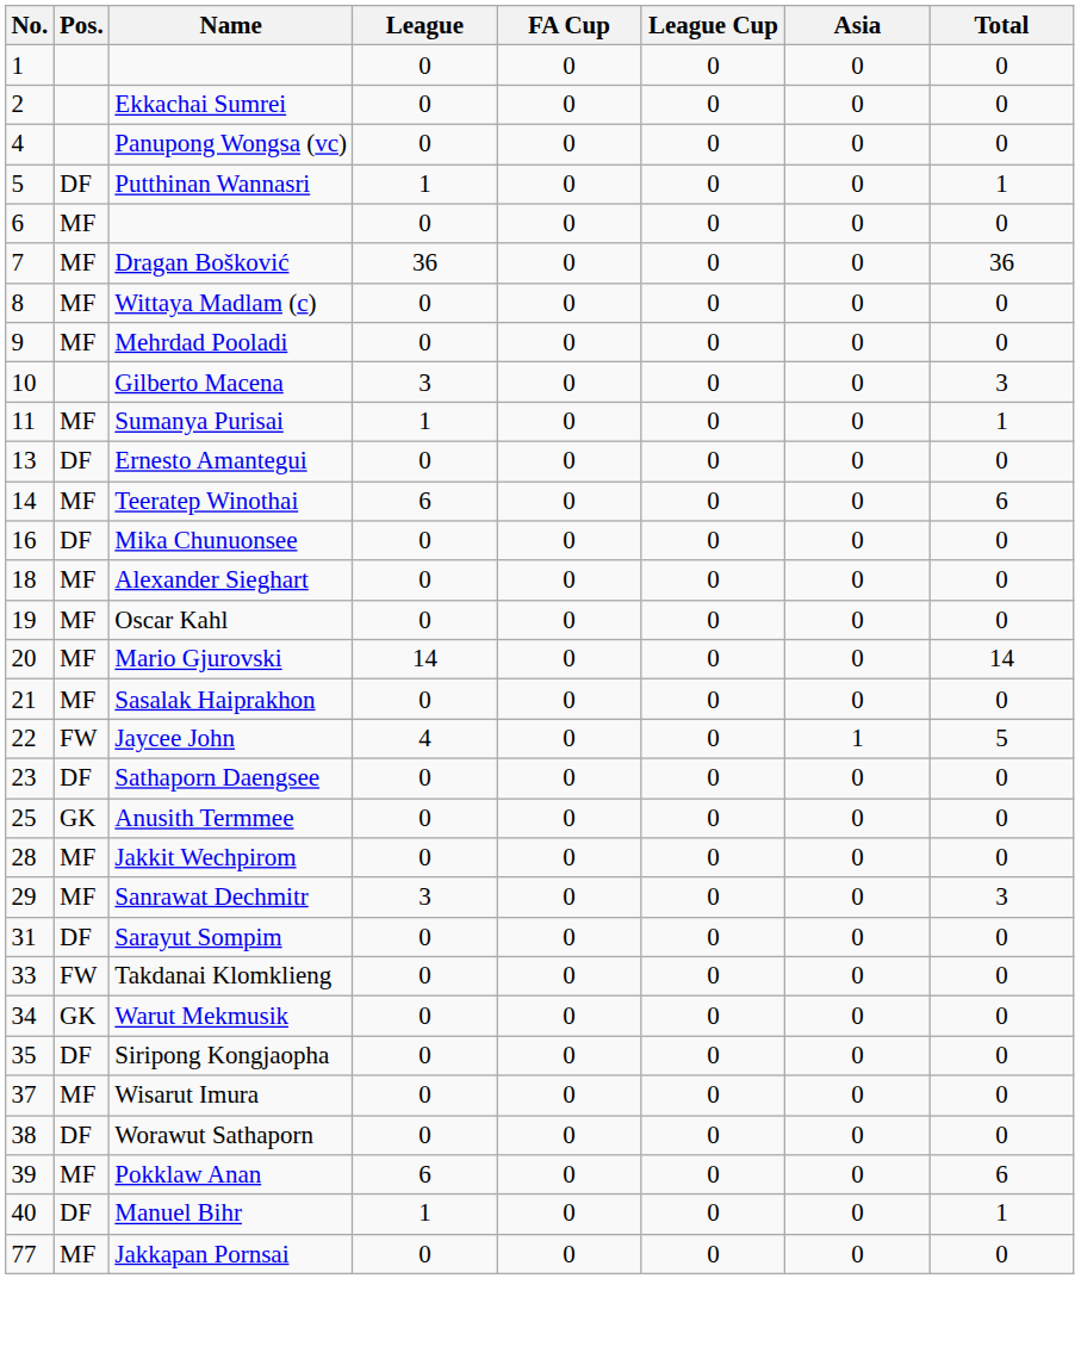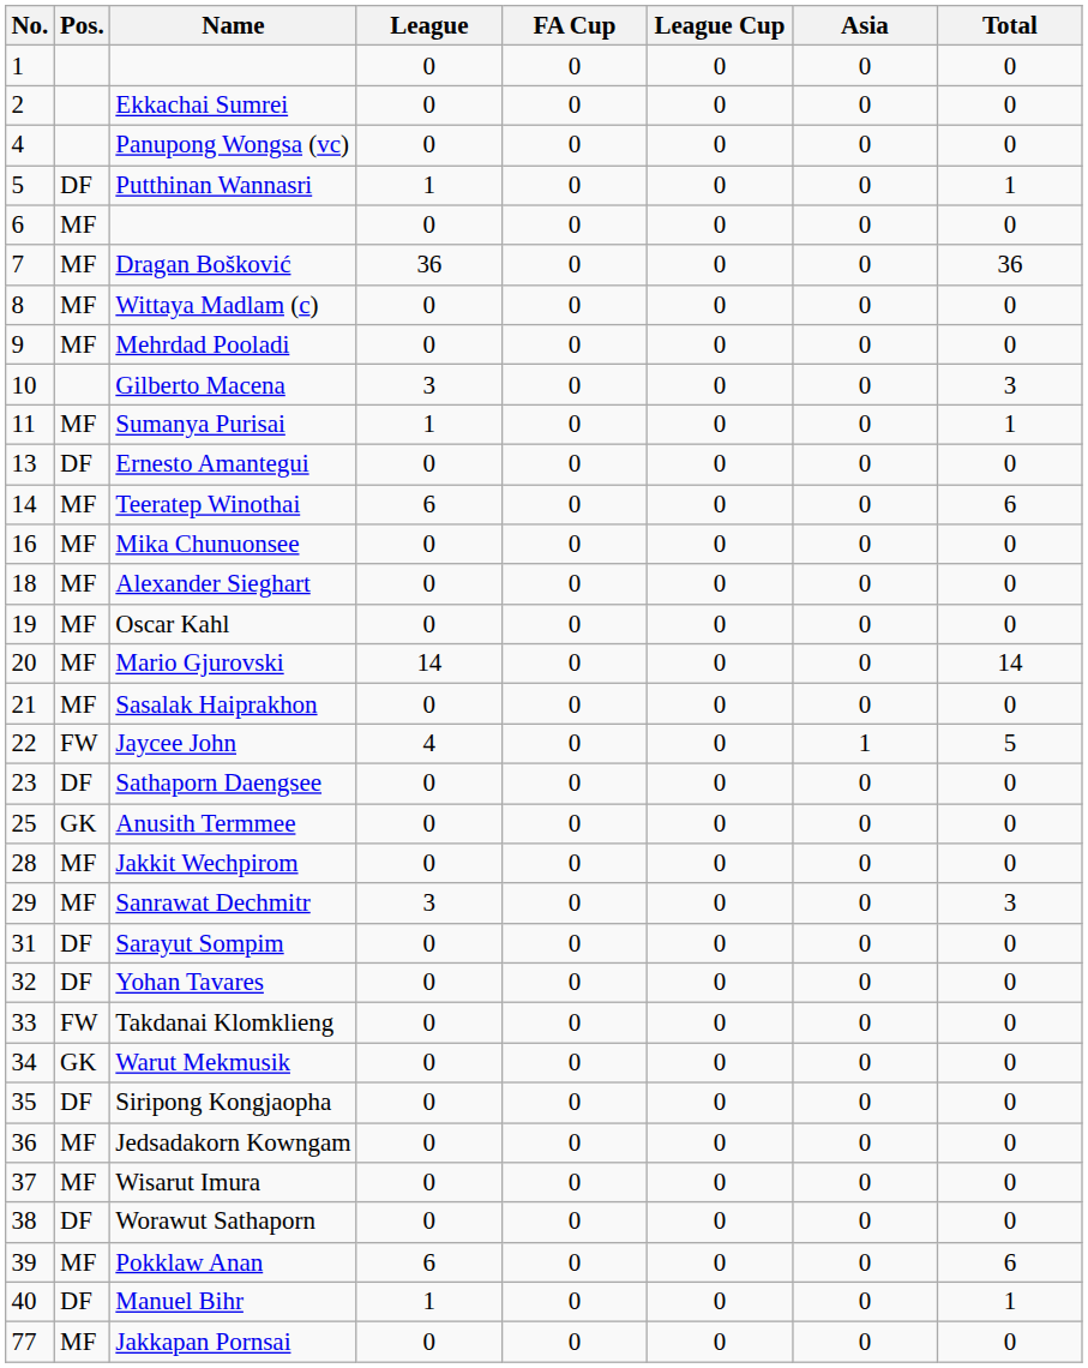Mika Chunuonsee | Pos.: DF -> MF
+ row: 32 | DF | Yohan Tavares | 0 | 0 | 0 | 0 | 0
+ row: 36 | MF | Jedsadakorn Kowngam | 0 | 0 | 0 | 0 | 0
